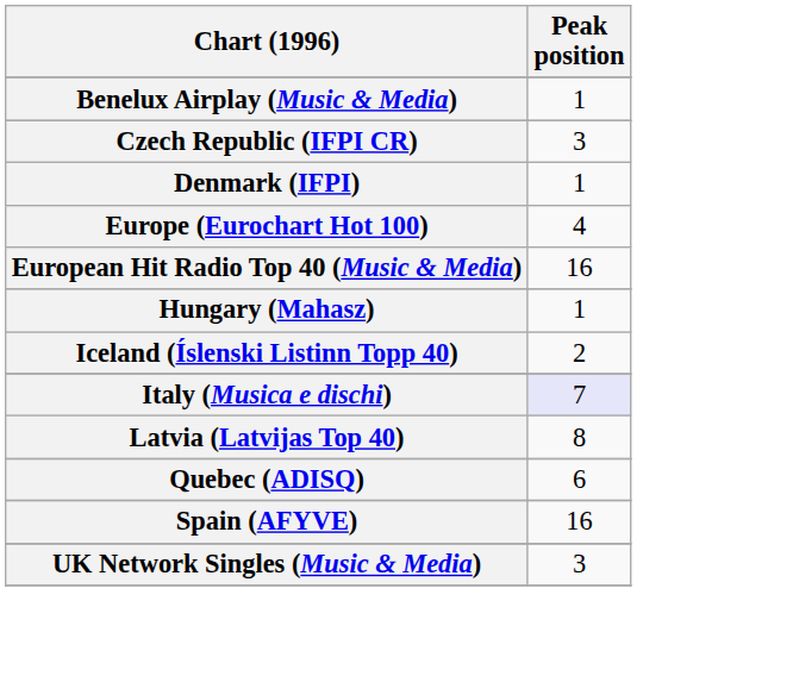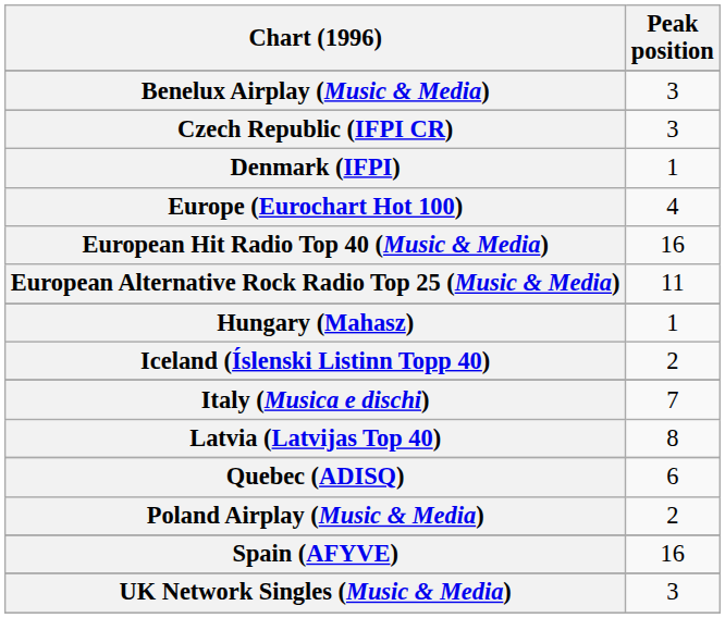Benelux Airplay (Music & Media) | Peak position: 1 -> 3
+ row: European Alternative Rock Radio Top 25 (Music & Media) | 11
Italy (Musica e dischi) | Peak position: lavender background -> no background
+ row: Poland Airplay (Music & Media) | 2
